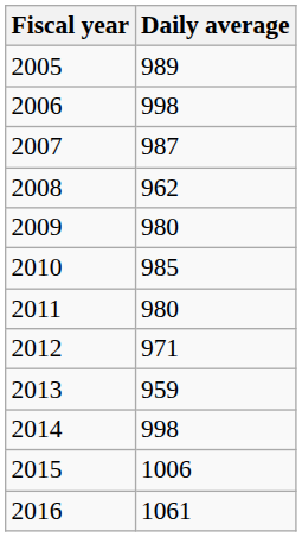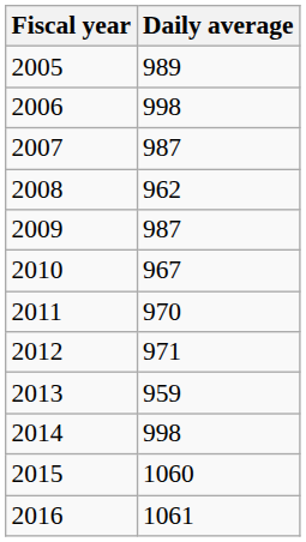2009 | Daily average: 980 -> 987
2010 | Daily average: 985 -> 967
2011 | Daily average: 980 -> 970
2015 | Daily average: 1006 -> 1060
